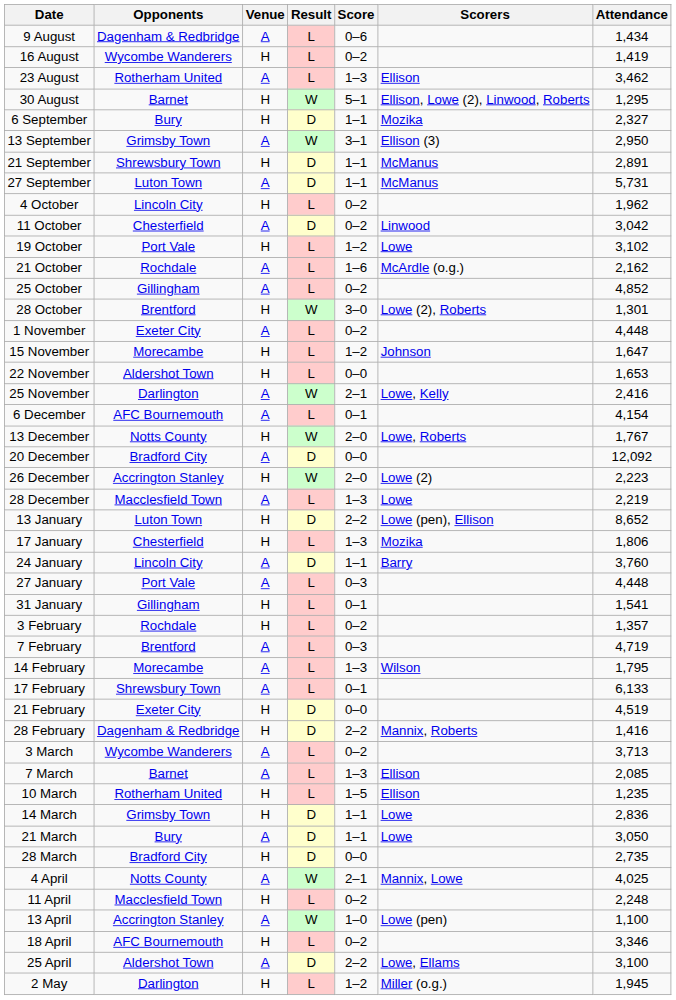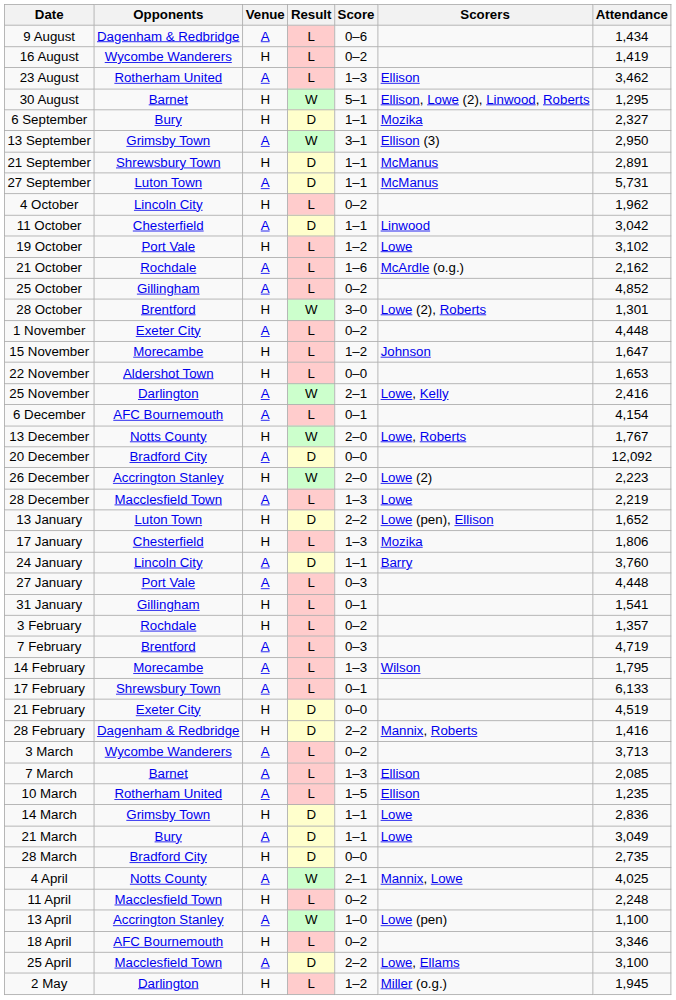11 October | Score: 0–2 -> 1–1
13 January | Attendance: 8,652 -> 1,652
10 March | Venue: H -> A
21 March | Attendance: 3,050 -> 3,049
25 April | Opponents: Aldershot Town -> Macclesfield Town
